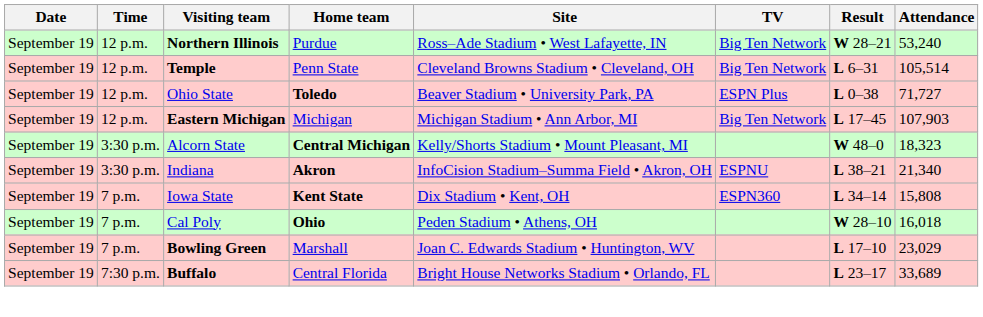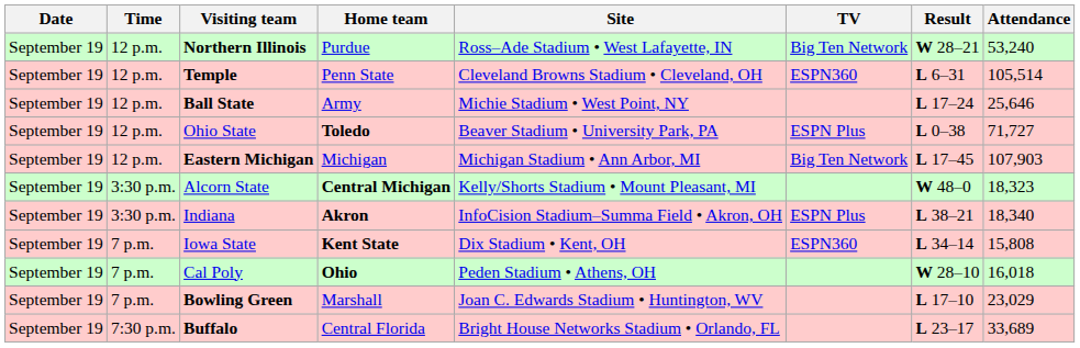Temple | TV: Big Ten Network -> ESPN360
+ row: September 19 | 12 p.m. | Ball State | Army | Michie Stadium • West Point, NY | L 17–24 | 25,646
Indiana | TV: ESPNU -> ESPN Plus
Indiana | Attendance: 21,340 -> 18,340
